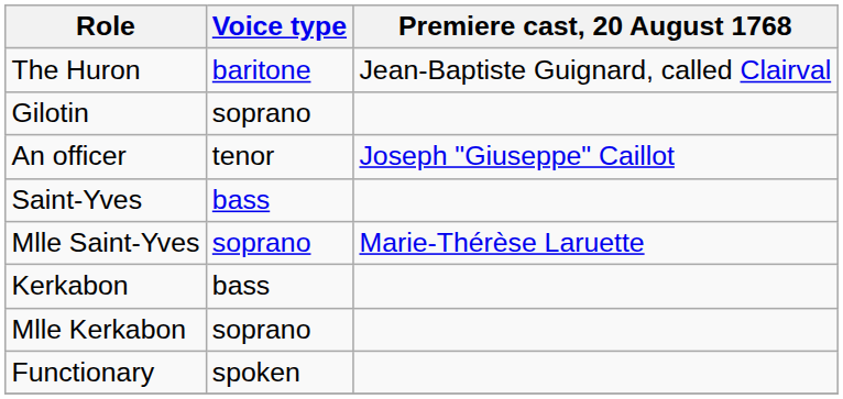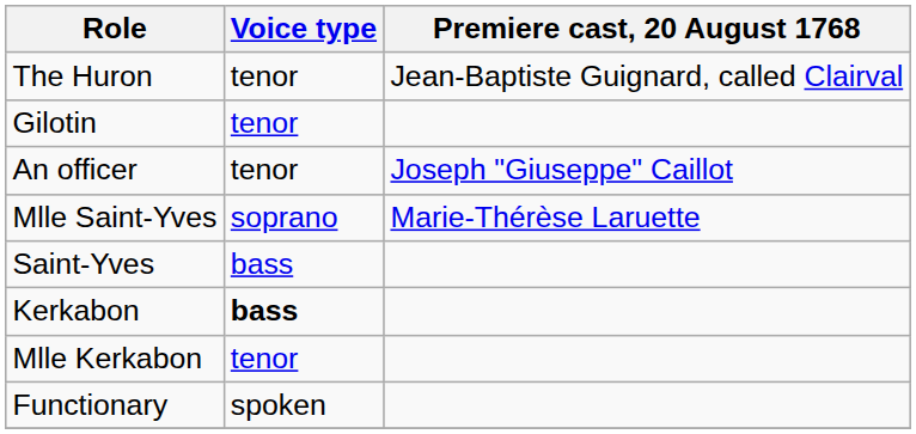The Huron | Voice type: baritone -> tenor
Gilotin | Voice type: soprano -> tenor
rows swapped: Saint-Yves <-> Mlle Saint-Yves
Kerkabon | Voice type: normal -> bold
Mlle Kerkabon | Voice type: soprano -> tenor
